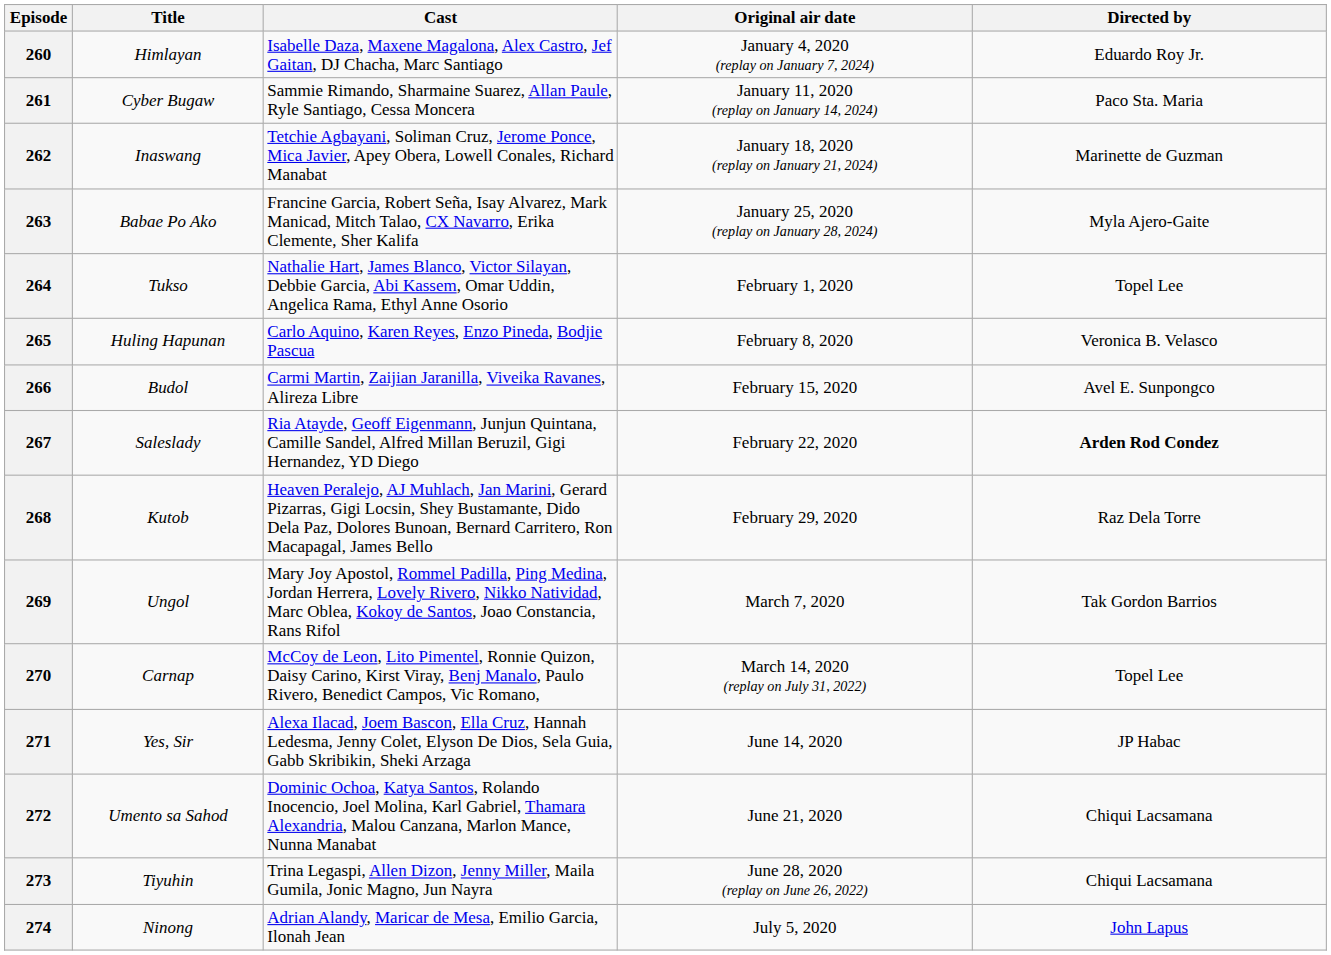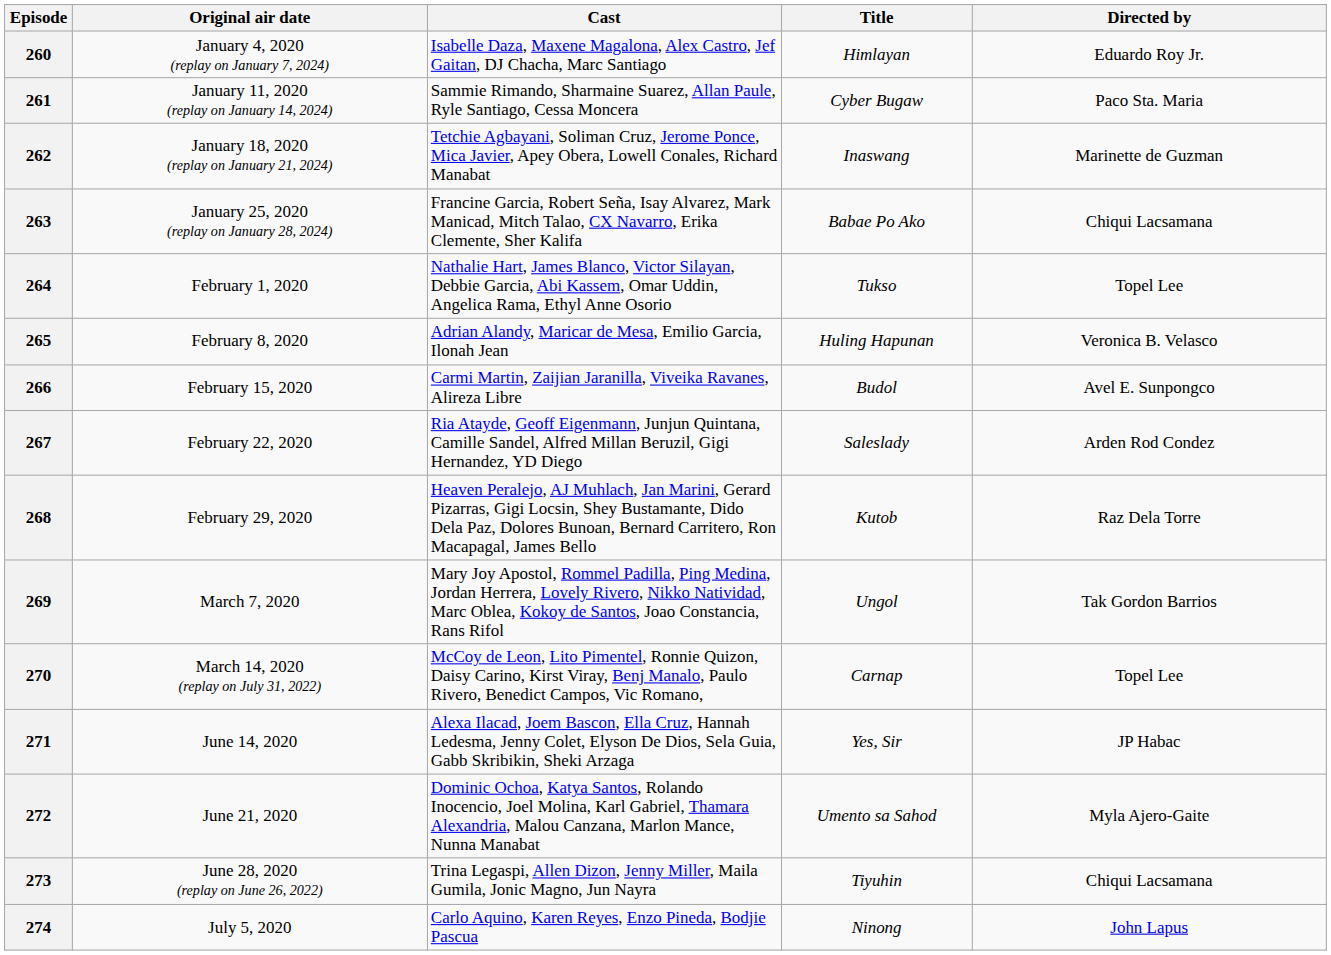columns swapped: Title <-> Original air date
263 | Directed by: Myla Ajero-Gaite -> Chiqui Lacsamana
265 | Cast: Carlo Aquino, Karen Reyes, Enzo Pineda, Bodjie Pascua -> Adrian Alandy, Maricar de Mesa, Emilio Garcia, Ilonah Jean
267 | Directed by: bold -> normal
272 | Directed by: Chiqui Lacsamana -> Myla Ajero-Gaite
274 | Cast: Adrian Alandy, Maricar de Mesa, Emilio Garcia, Ilonah Jean -> Carlo Aquino, Karen Reyes, Enzo Pineda, Bodjie Pascua
